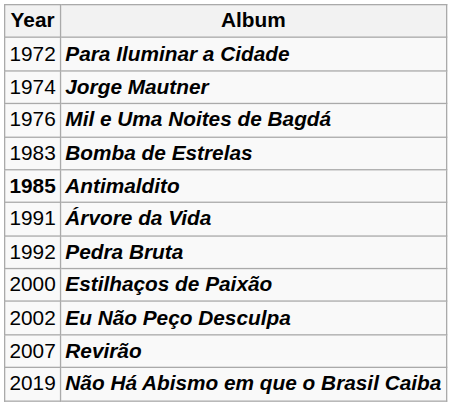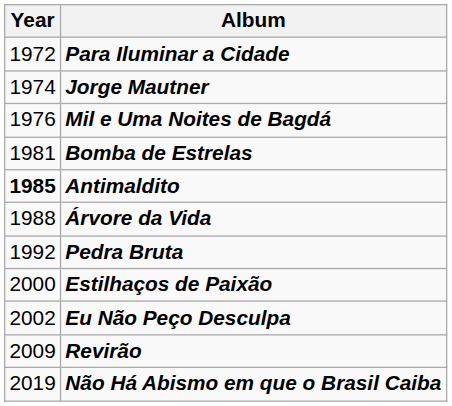Bomba de Estrelas | Year: 1983 -> 1981
Árvore da Vida | Year: 1991 -> 1988
Revirão | Year: 2007 -> 2009
